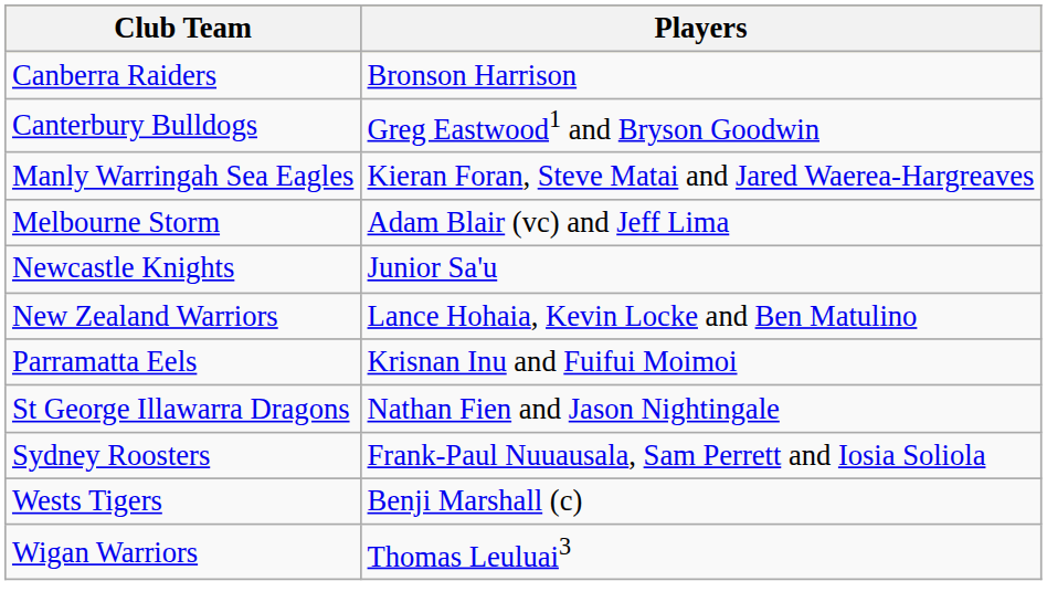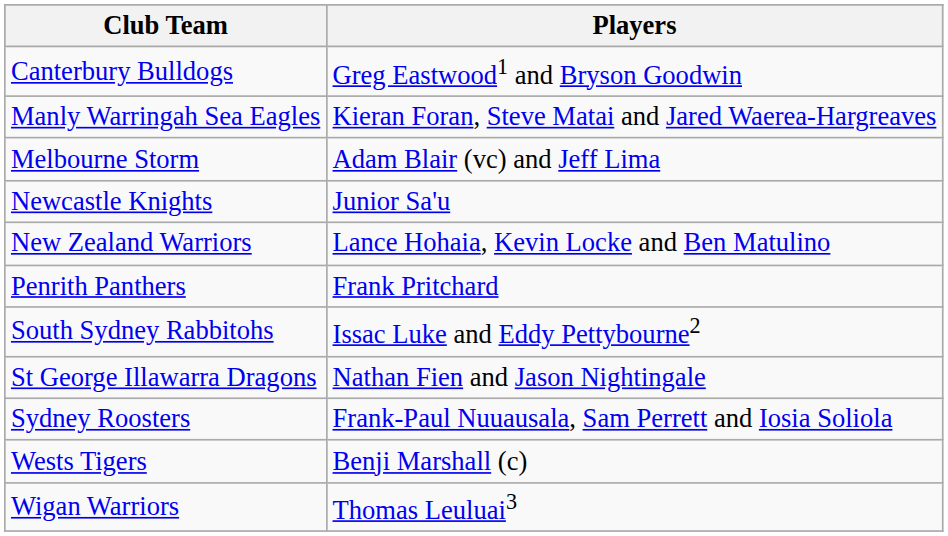- row: Canberra Raiders | Bronson Harrison
- row: Parramatta Eels | Krisnan Inu and Fuifui Moimoi
+ row: Penrith Panthers | Frank Pritchard
+ row: South Sydney Rabbitohs | Issac Luke and Eddy Pettybourne2
